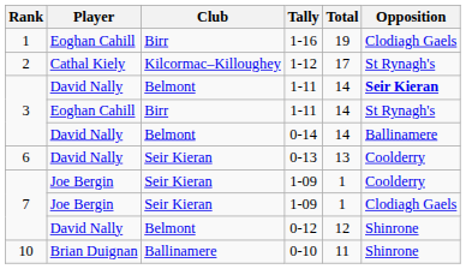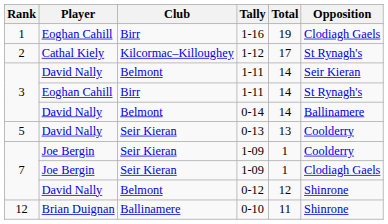David Nally / 1-11 | Opposition: bold -> normal
0-13 | Rank: 6 -> 5
0-10 | Rank: 10 -> 12
